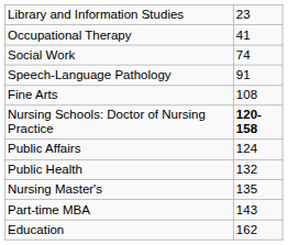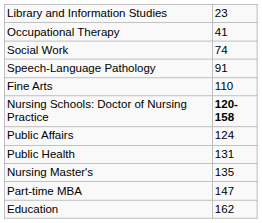Fine Arts | column 2: 108 -> 110
Public Health | column 2: 132 -> 131
Part-time MBA | column 2: 143 -> 147
